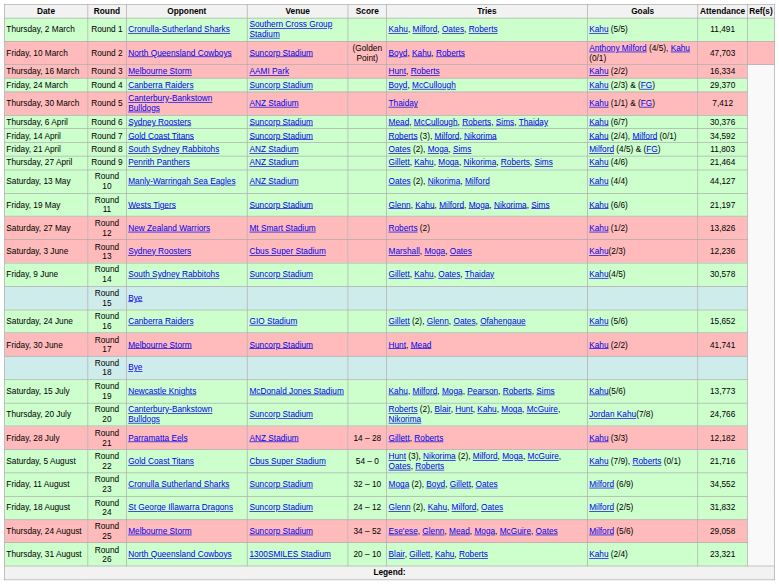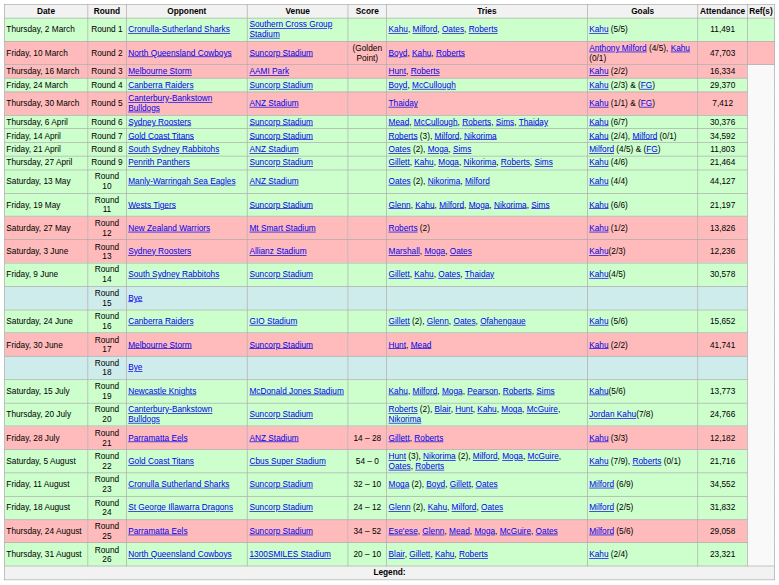Round 9 | Venue: ANZ Stadium -> Suncorp Stadium
Round 13 | Venue: Cbus Super Stadium -> Allianz Stadium
Round 25 | Opponent: Melbourne Storm -> Parramatta Eels
